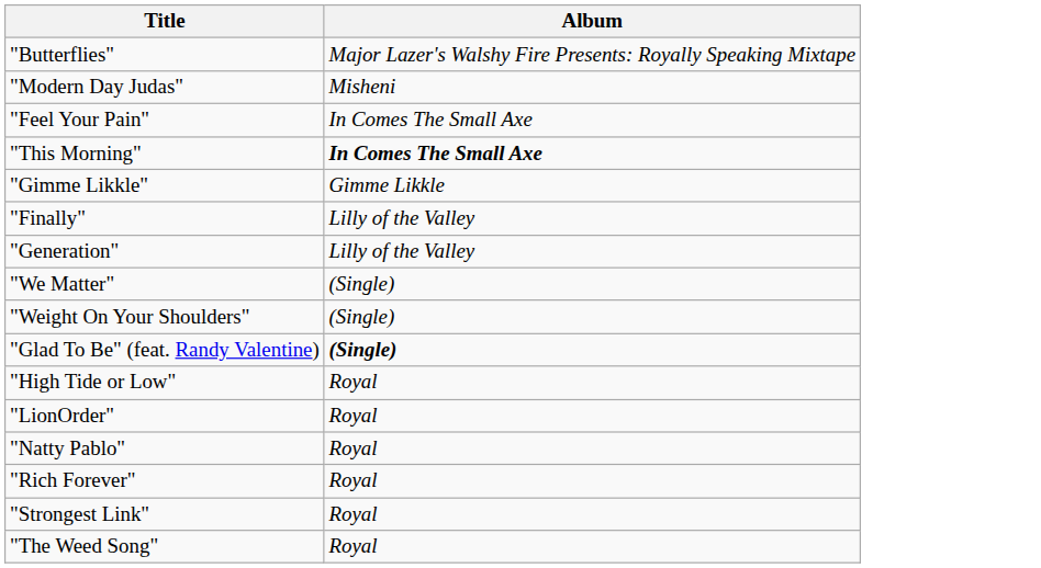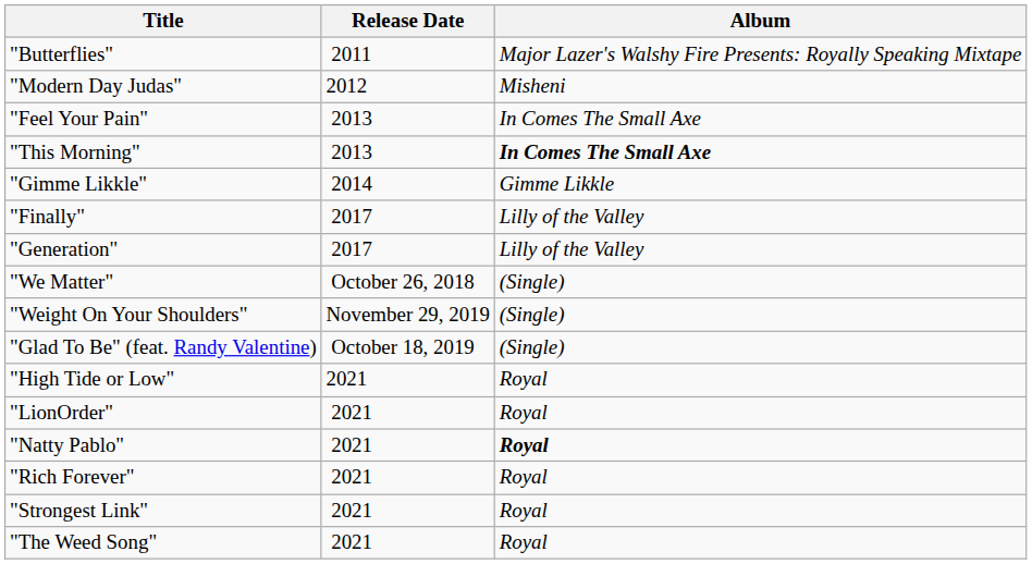+ column: Release Date | 2011 | 2012 | 2013 | 2013 | 2014 | 2017 | 2017 | October 26, 2018 | November 29, 2019 | October 18, 2019 | 2021 | 2021 | 2021 | 2021 | 2021 | 2021
"Glad To Be" (feat. Randy Valentine) | Album: bold -> normal
"Natty Pablo" | Album: normal -> bold
